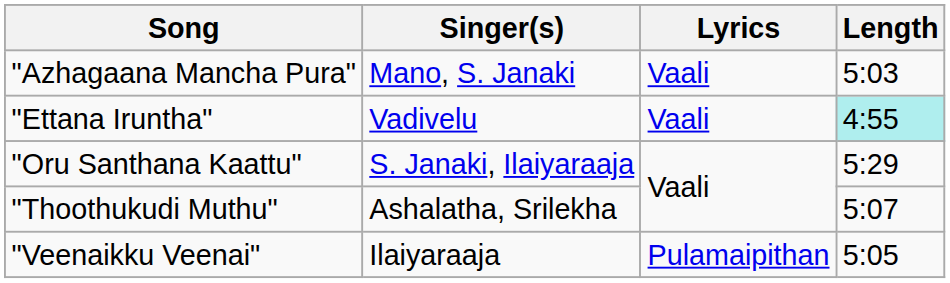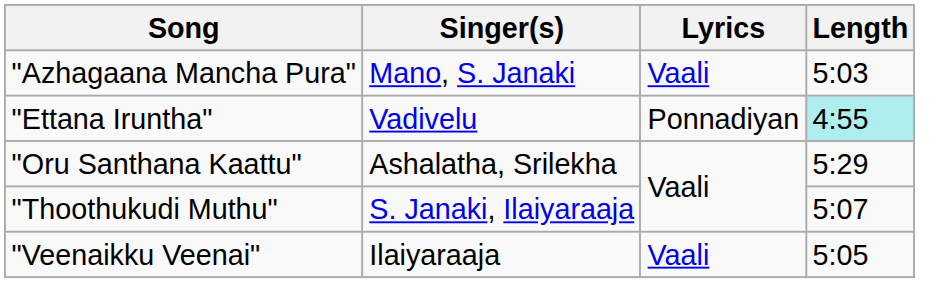"Ettana Iruntha" | Lyrics: Vaali -> Ponnadiyan
"Oru Santhana Kaattu" | Singer(s): S. Janaki, Ilaiyaraaja -> Ashalatha, Srilekha
"Thoothukudi Muthu" | Singer(s): Ashalatha, Srilekha -> S. Janaki, Ilaiyaraaja
"Veenaikku Veenai" | Lyrics: Pulamaipithan -> Vaali
